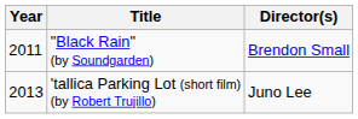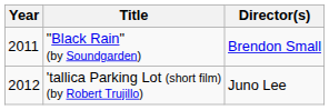'tallica Parking Lot (short film) (by Robert Trujillo) | Year: 2013 -> 2012
